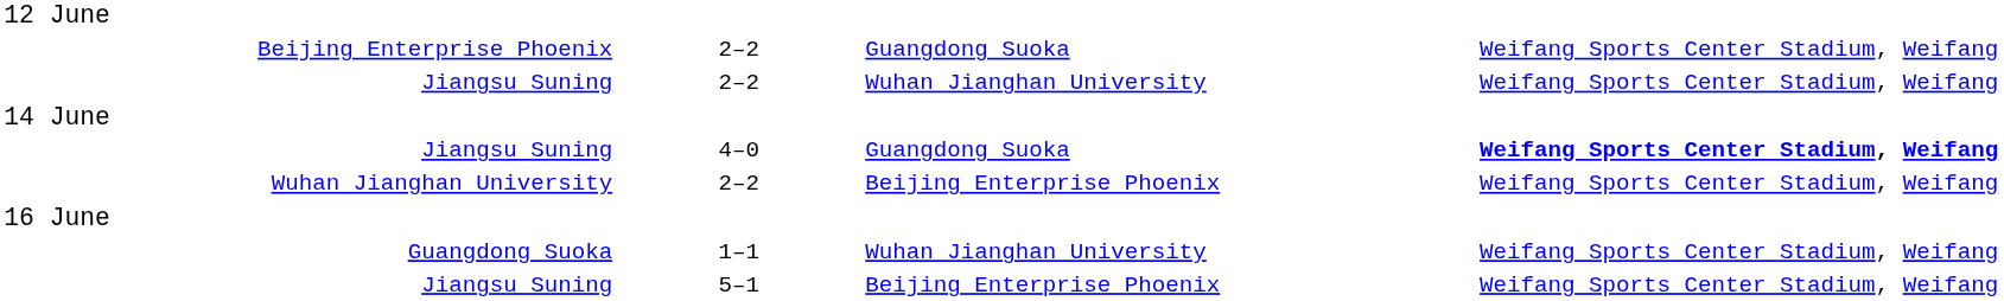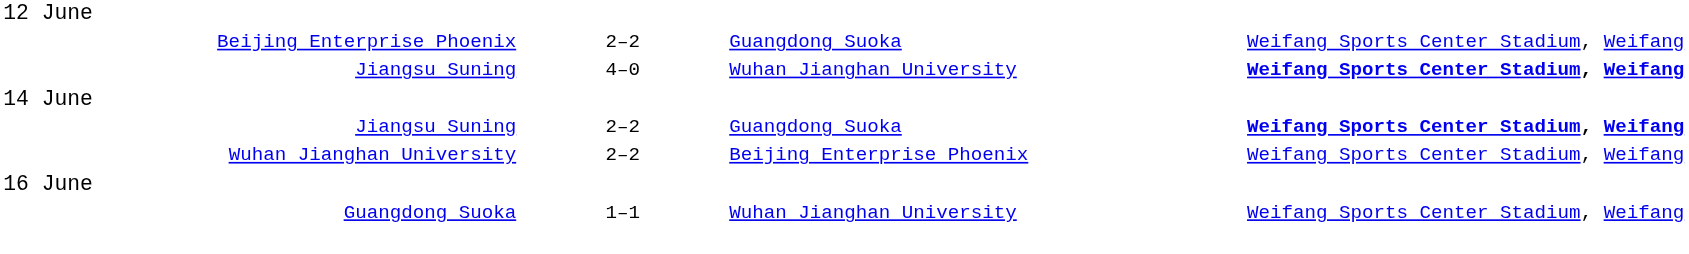Jiangsu Suning / Wuhan Jianghan University | column 2: 2–2 -> 4–0
Jiangsu Suning / Wuhan Jianghan University | column 4: normal -> bold
Jiangsu Suning / Guangdong Suoka | column 2: 4–0 -> 2–2
- row: Jiangsu Suning | 5–1 | Beijing Enterprise Phoenix | Weifang Sports Center Stadium, Weifang
